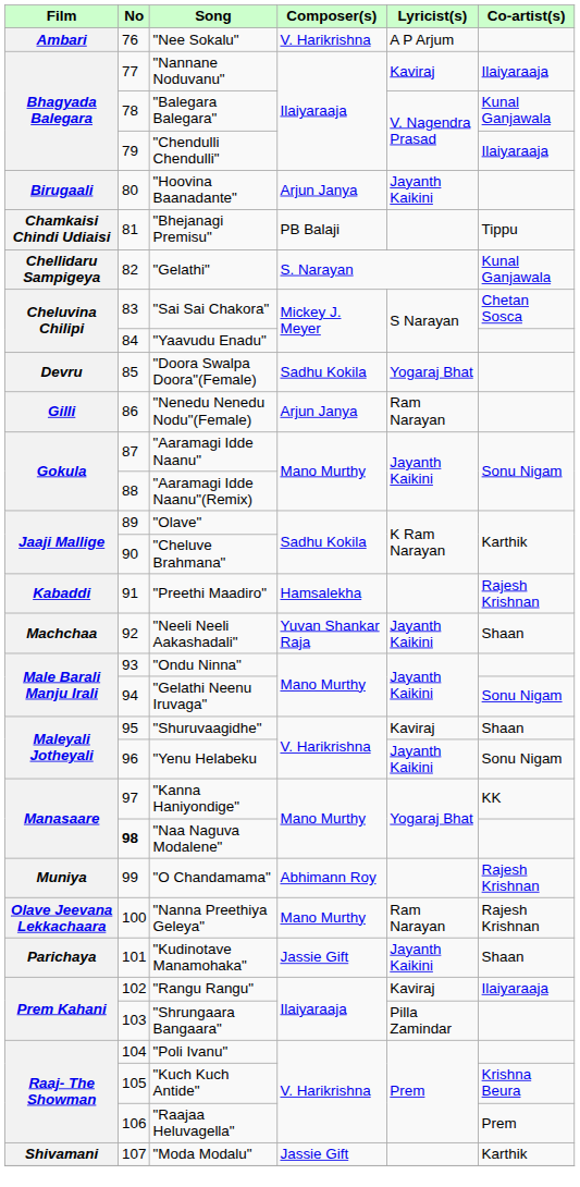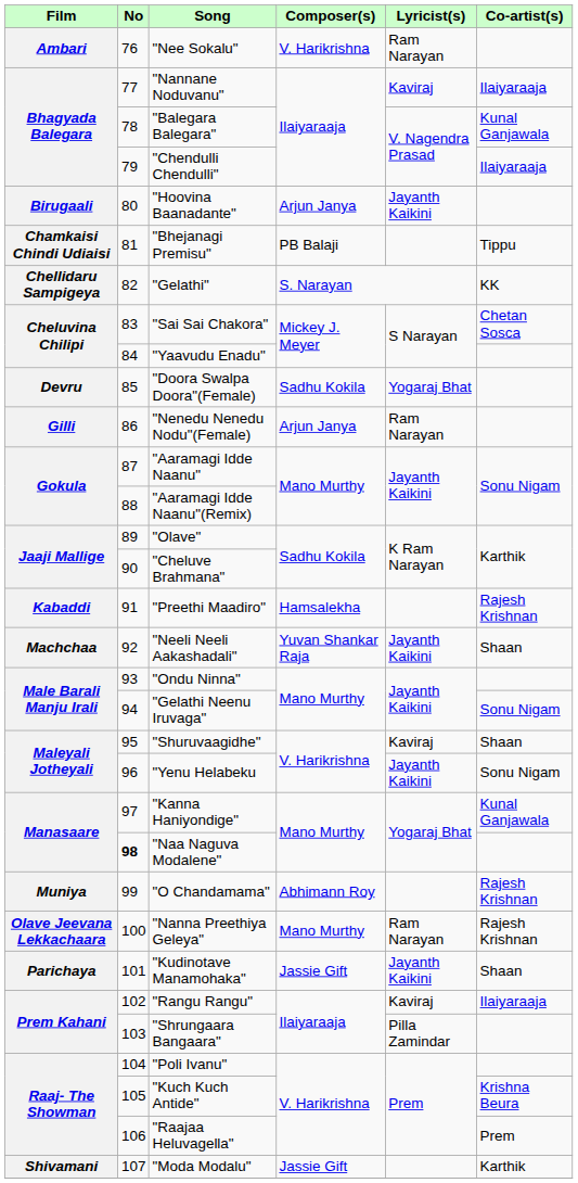"Nee Sokalu" | Lyricist(s): A P Arjum -> Ram Narayan
"Gelathi" | Co-artist(s): Kunal Ganjawala -> KK
"Kanna Haniyondige" | Co-artist(s): KK -> Kunal Ganjawala
